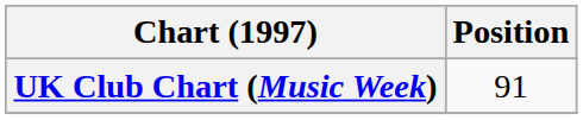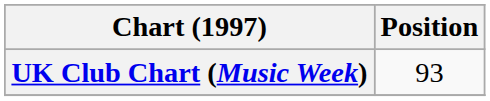UK Club Chart (Music Week) | Position: 91 -> 93
